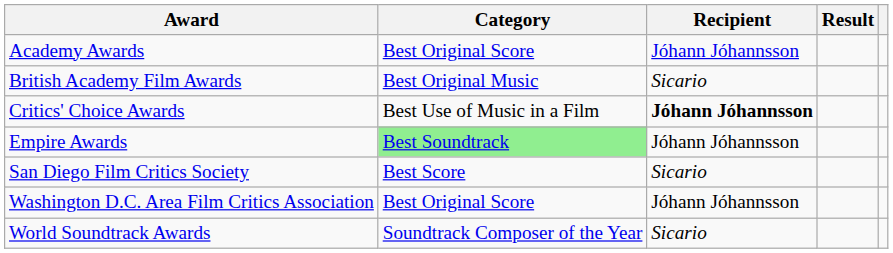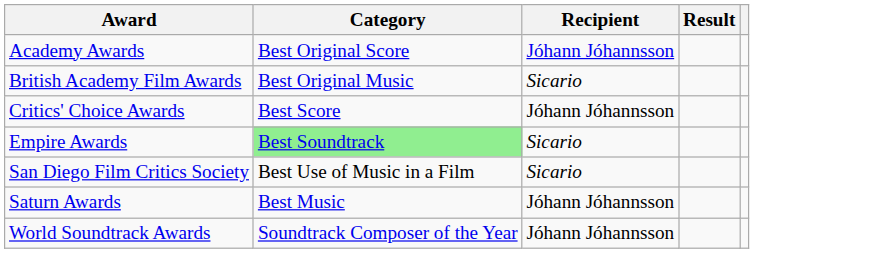Critics' Choice Awards | Category: Best Use of Music in a Film -> Best Score
Critics' Choice Awards | Recipient: bold -> normal
Empire Awards | Recipient: Jóhann Jóhannsson -> Sicario
San Diego Film Critics Society | Category: Best Score -> Best Use of Music in a Film
+ row: Saturn Awards | Best Music | Jóhann Jóhannsson
- row: Washington D.C. Area Film Critics Association | Best Original Score | Jóhann Jóhannsson
World Soundtrack Awards | Recipient: Sicario -> Jóhann Jóhannsson
